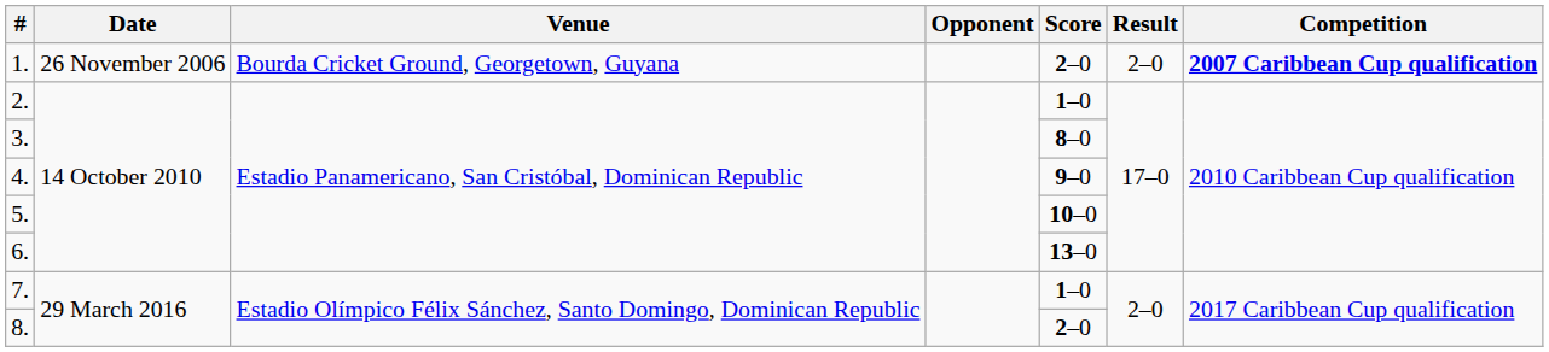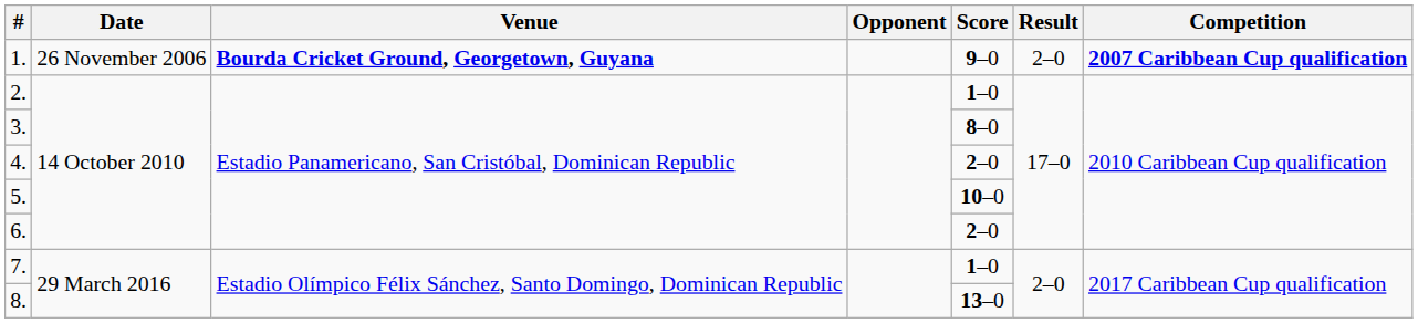1. | Venue: normal -> bold
1. | Score: 2–0 -> 9–0
4. | Score: 9–0 -> 2–0
6. | Score: 13–0 -> 2–0
8. | Score: 2–0 -> 13–0
